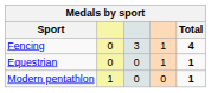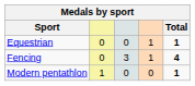rows swapped: Equestrian <-> Fencing
